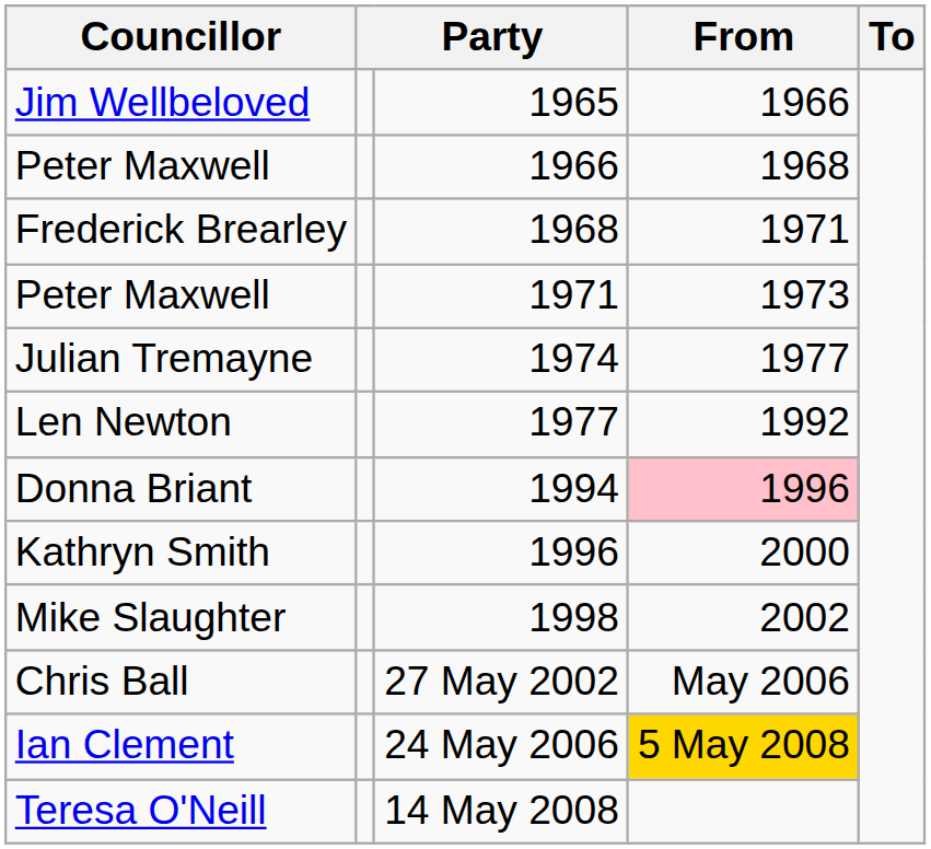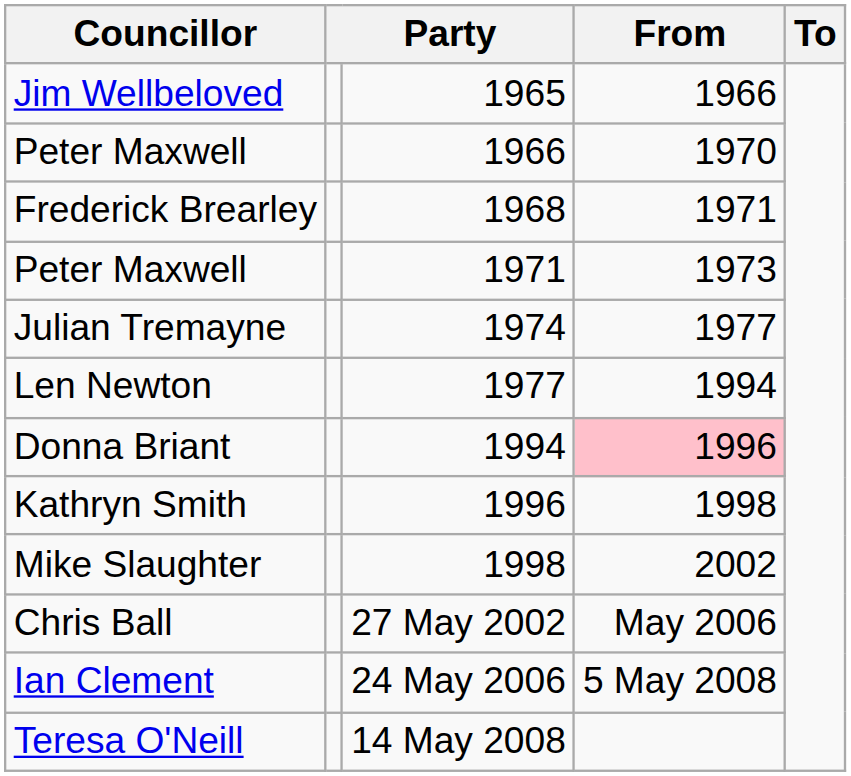Peter Maxwell / 1966 | From: 1968 -> 1970
Len Newton | From: 1992 -> 1994
Kathryn Smith | From: 2000 -> 1998
Ian Clement | From: gold background -> no background
